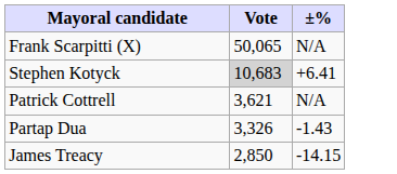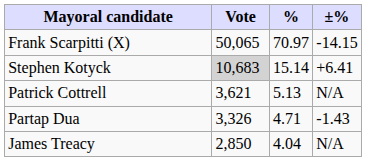+ column: % | 70.97 | 15.14 | 5.13 | 4.71 | 4.04
Frank Scarpitti (X) | ±%: N/A -> -14.15
James Treacy | ±%: -14.15 -> N/A
